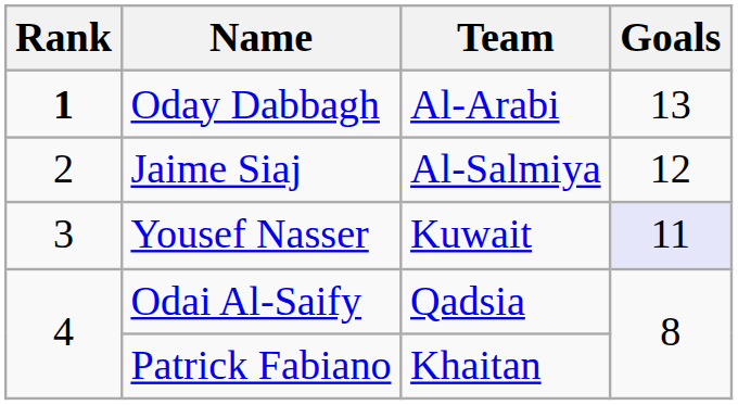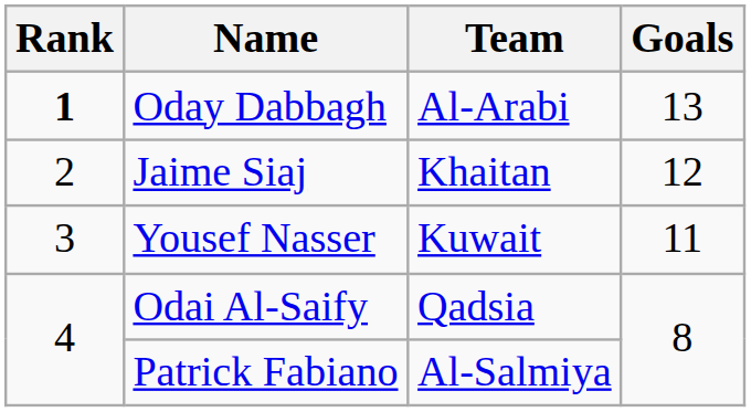Jaime Siaj | Team: Al-Salmiya -> Khaitan
Yousef Nasser | Goals: lavender background -> no background
Patrick Fabiano | Team: Khaitan -> Al-Salmiya
